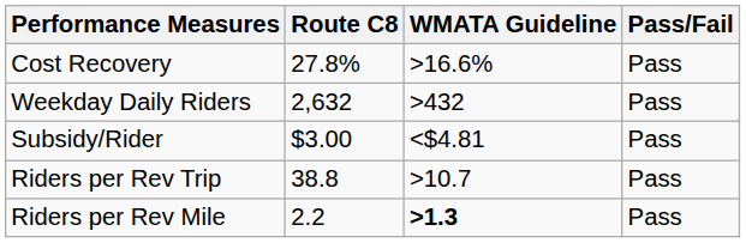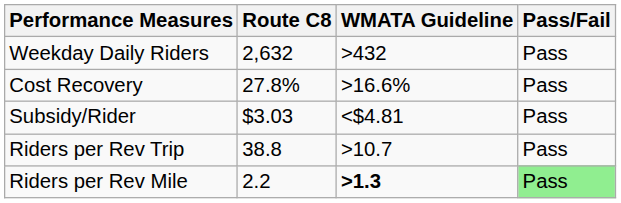rows swapped: Weekday Daily Riders <-> Cost Recovery
Subsidy/Rider | Route C8: $3.00 -> $3.03
Riders per Rev Mile | Pass/Fail: no background -> lightgreen background
